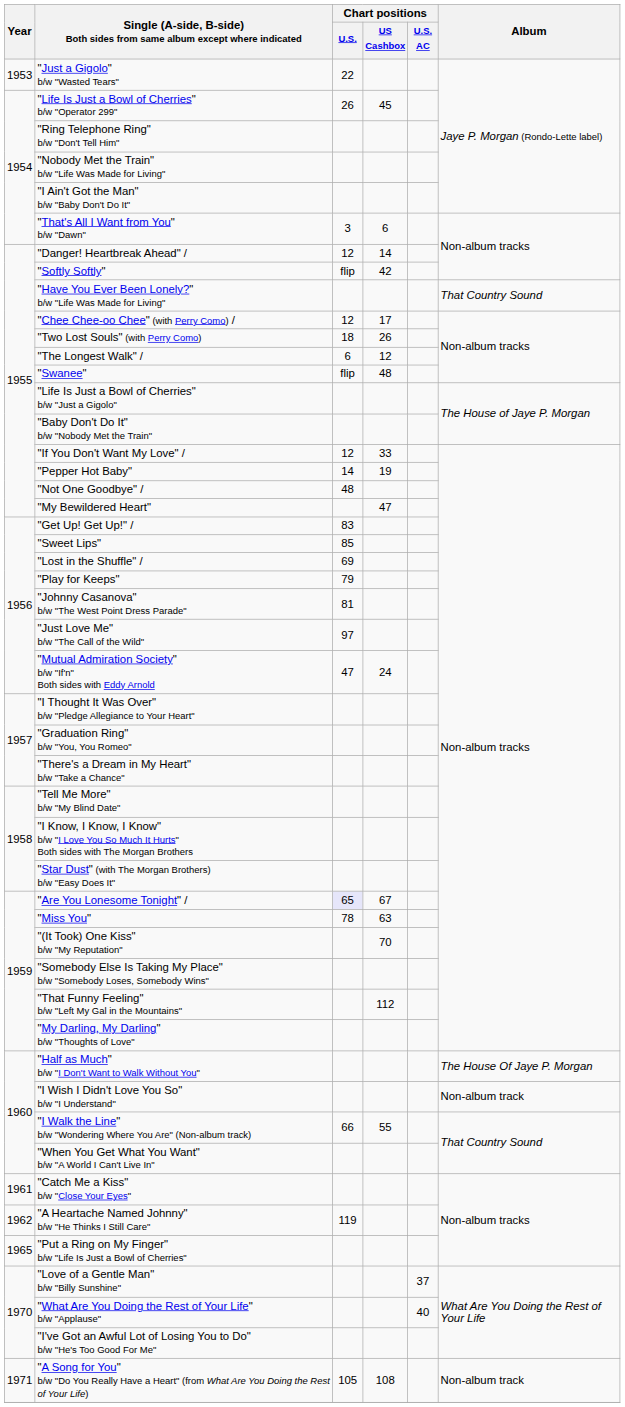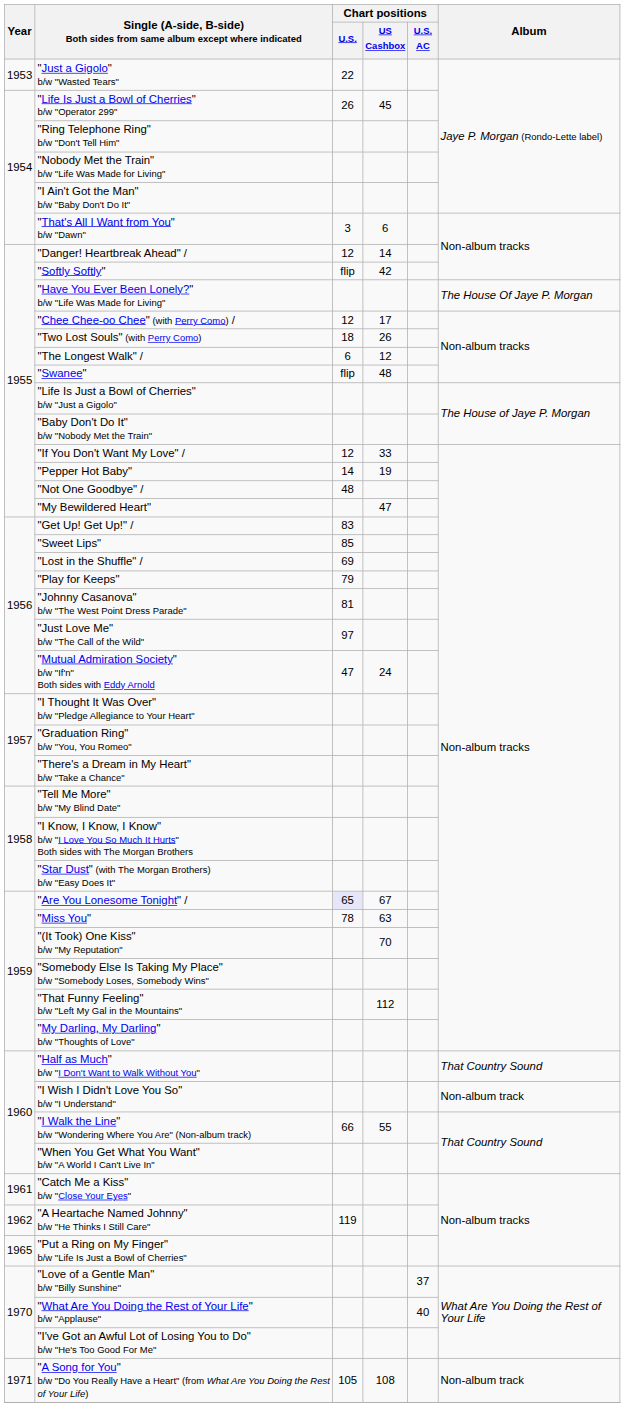"Have You Ever Been Lonely?" b/w "Life Was Made for Living" | Album: That Country Sound -> The House Of Jaye P. Morgan
"Half as Much" b/w "I Don't Want to Walk Without You" | Album: The House Of Jaye P. Morgan -> That Country Sound
